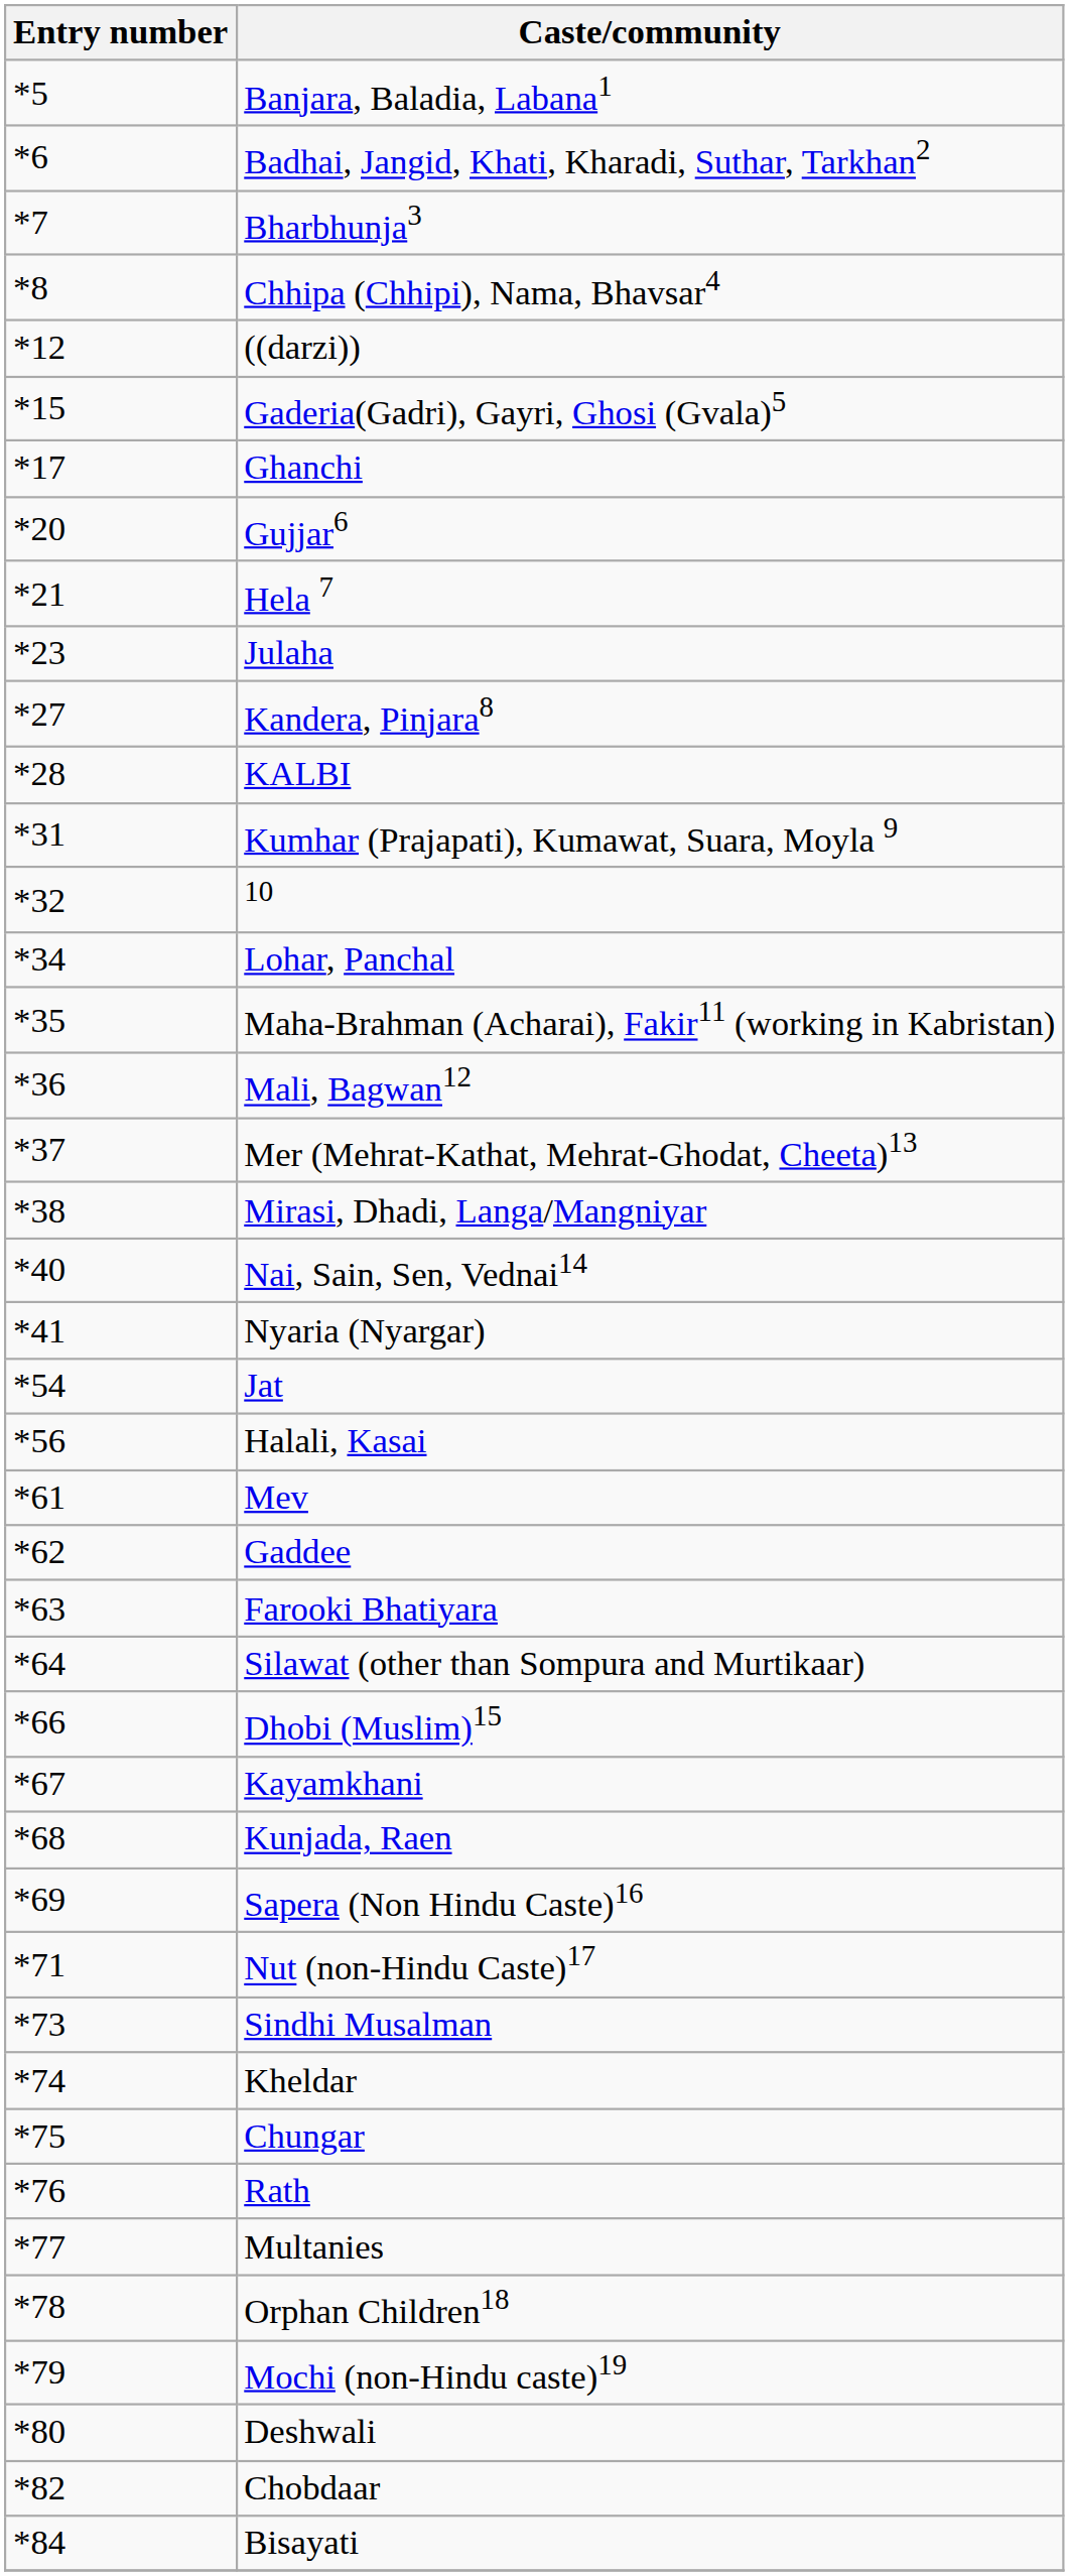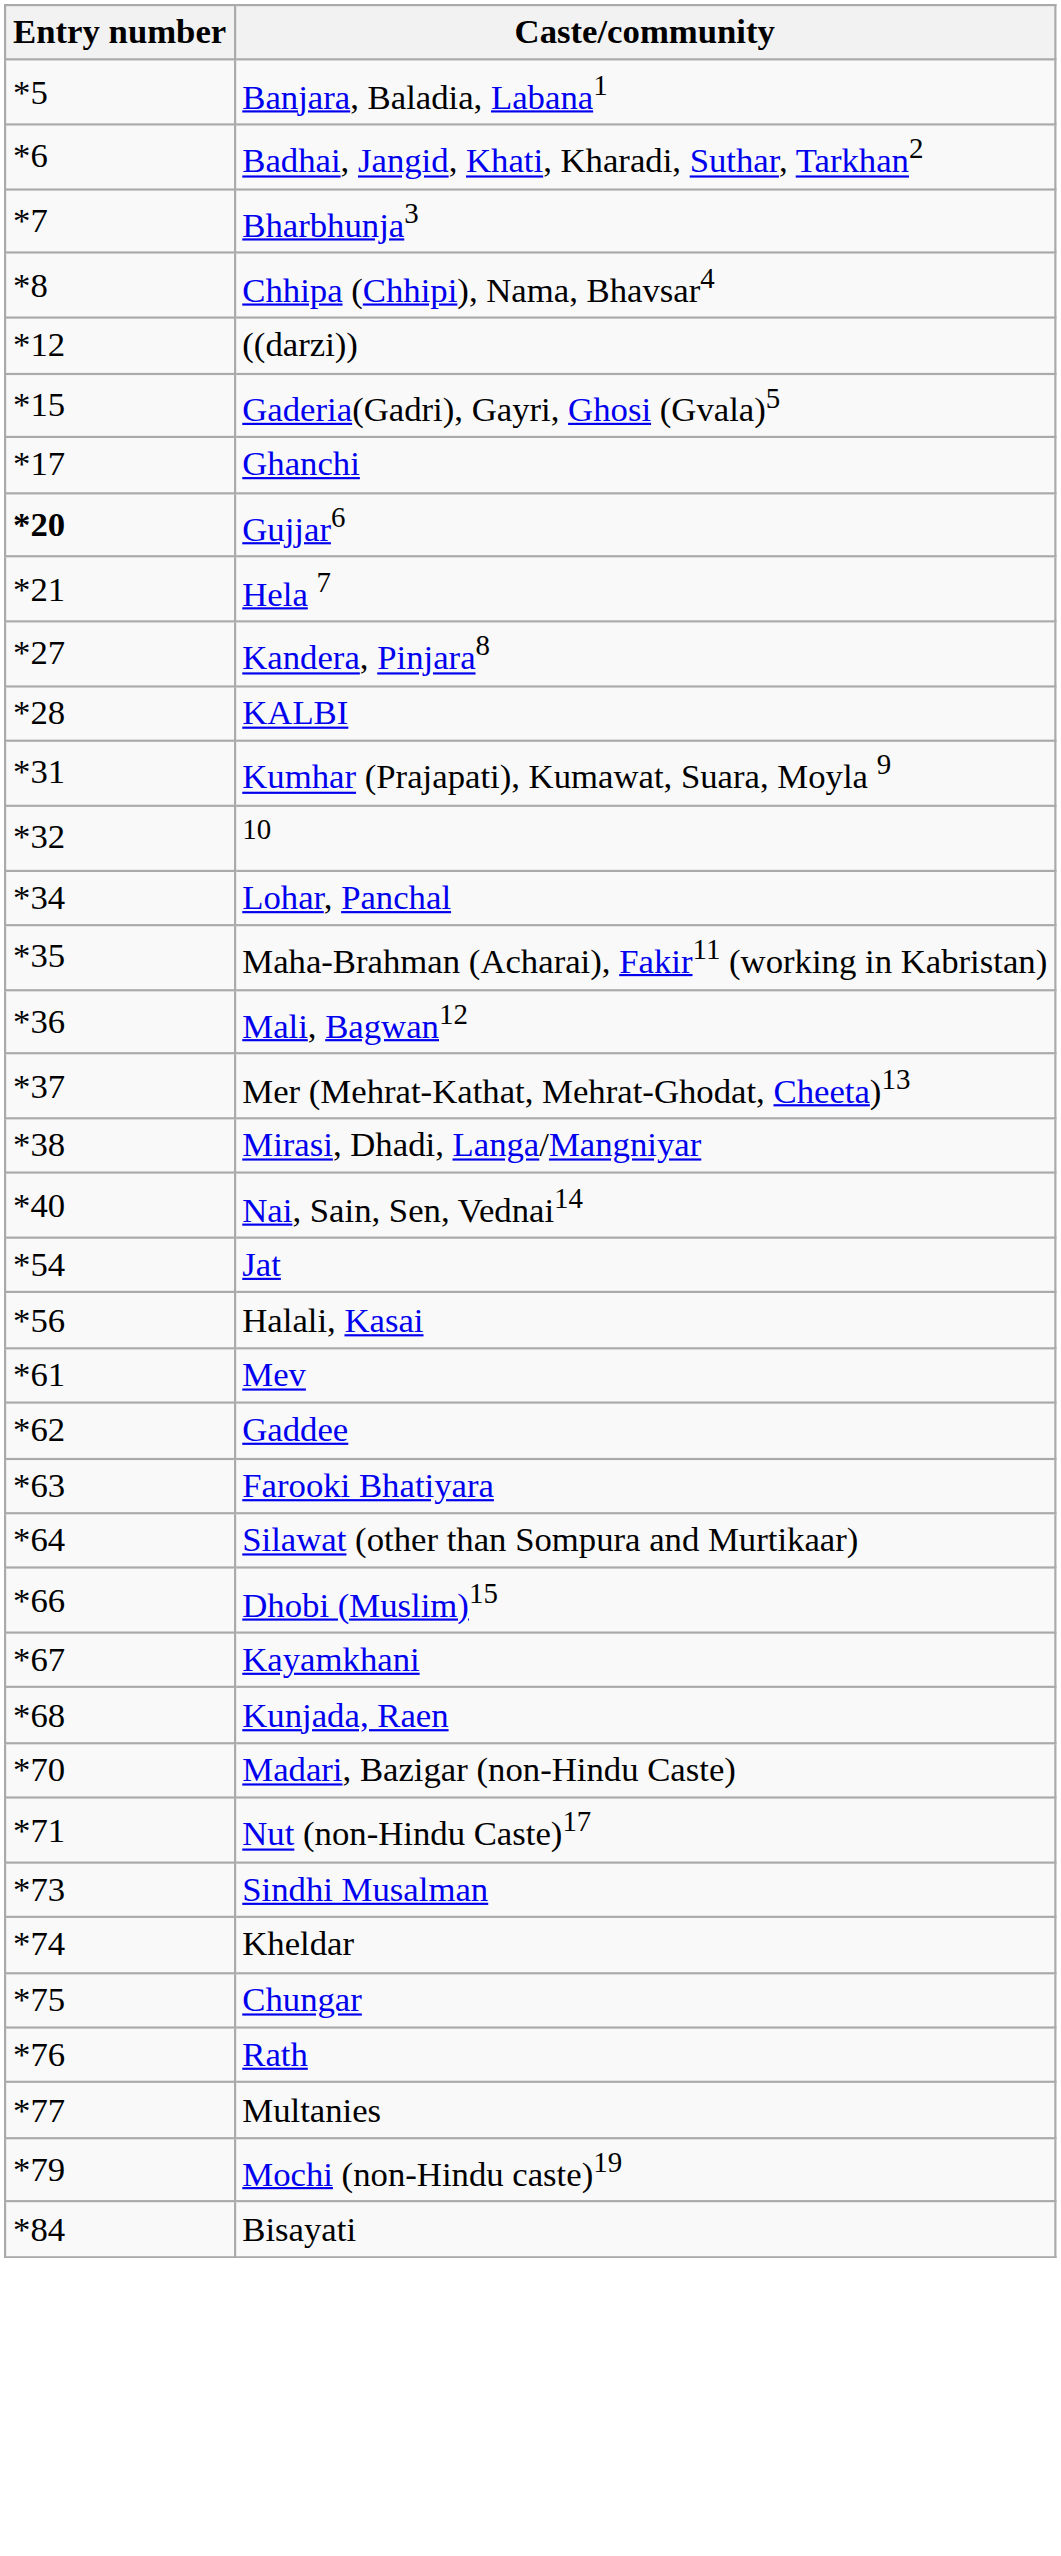Gujjar6 | Entry number: normal -> bold
- row: *23 | Julaha
- row: *41 | Nyaria (Nyargar)
- row: *69 | Sapera (Non Hindu Caste)16
+ row: *70 | Madari, Bazigar (non-Hindu Caste)
- row: *78 | Orphan Children18
- row: *80 | Deshwali
- row: *82 | Chobdaar
